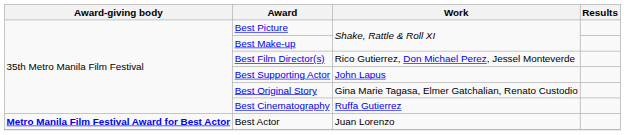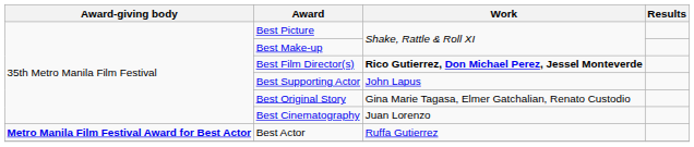Best Film Director(s) | Work: normal -> bold
Best Cinematography | Work: Ruffa Gutierrez -> Juan Lorenzo
Best Actor | Work: Juan Lorenzo -> Ruffa Gutierrez
